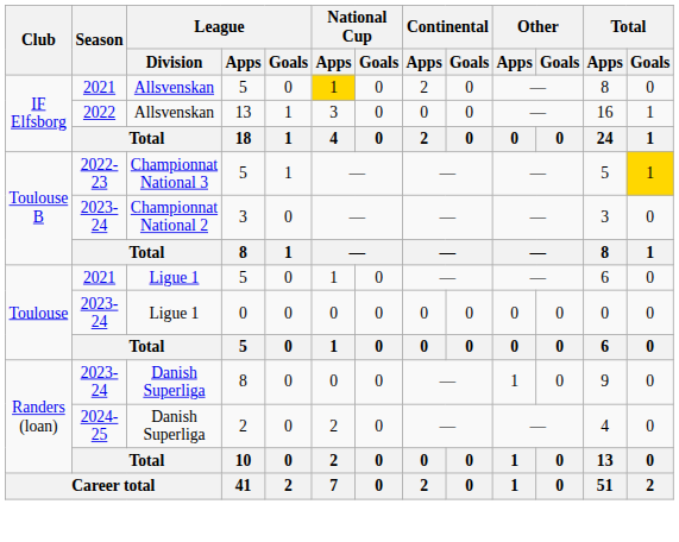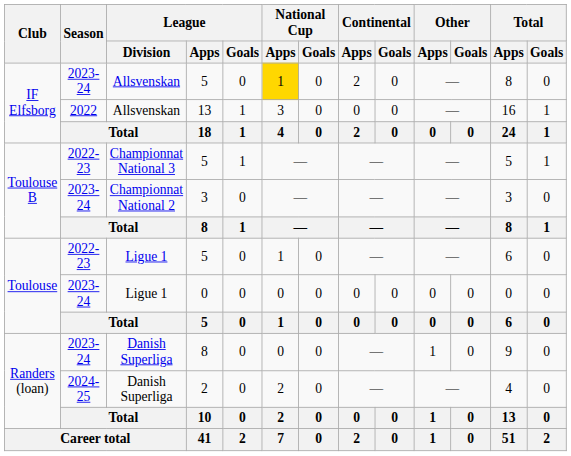Allsvenskan / 5 | Season: 2021 -> 2023-24
Championnat National 3 / 5 | Total / Goals: gold background -> no background
Ligue 1 / 5 | Season: 2021 -> 2022-23
